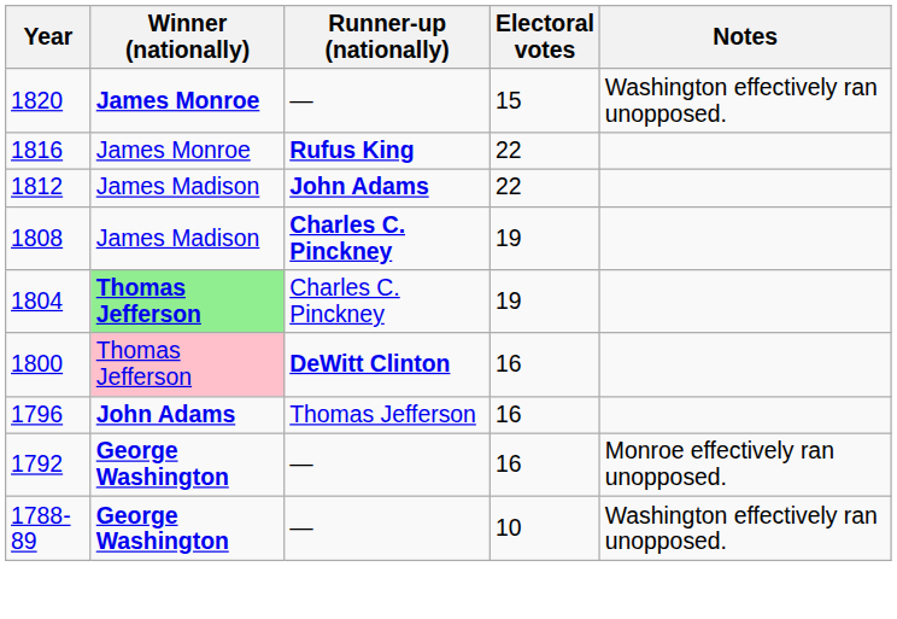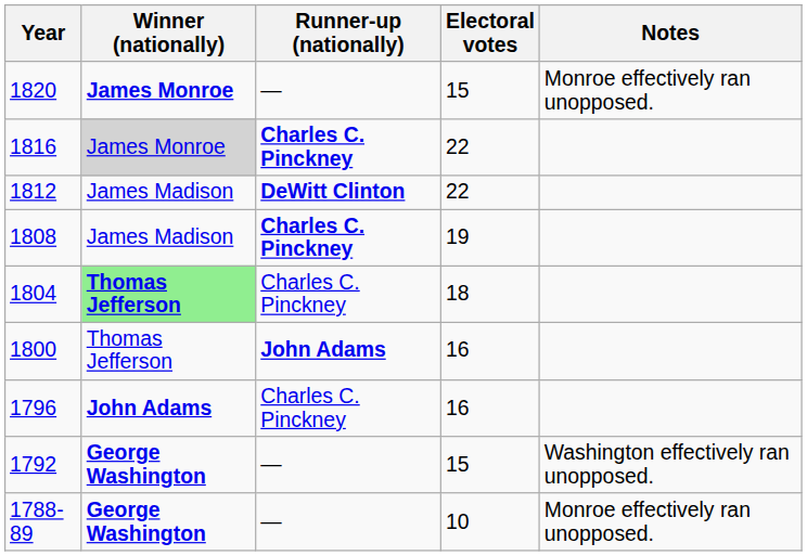1820 | Notes: Washington effectively ran unopposed. -> Monroe effectively ran unopposed.
1816 | Winner (nationally): no background -> lightgrey background
1816 | Runner-up (nationally): Rufus King -> Charles C. Pinckney
1812 | Runner-up (nationally): John Adams -> DeWitt Clinton
1804 | Electoral votes: 19 -> 18
1800 | Winner (nationally): pink background -> no background
1800 | Runner-up (nationally): DeWitt Clinton -> John Adams
1796 | Runner-up (nationally): Thomas Jefferson -> Charles C. Pinckney
1792 | Electoral votes: 16 -> 15
1792 | Notes: Monroe effectively ran unopposed. -> Washington effectively ran unopposed.
1788-89 | Notes: Washington effectively ran unopposed. -> Monroe effectively ran unopposed.
